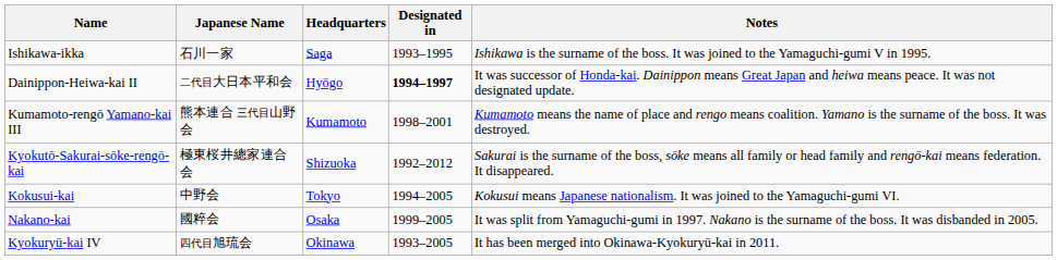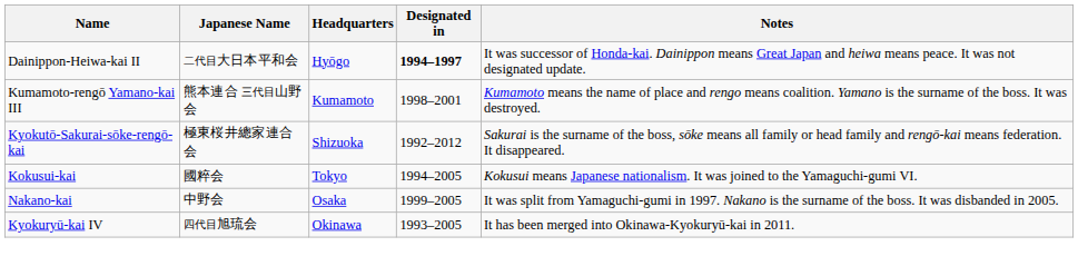- row: Ishikawa-ikka | 石川一家 | Saga | 1993–1995 | Ishikawa is the surname of the boss. It was joined to the Yamaguchi-gumi V in 1995.
Kokusui-kai | Japanese Name: 中野会 -> 國粹会
Nakano-kai | Japanese Name: 國粹会 -> 中野会
